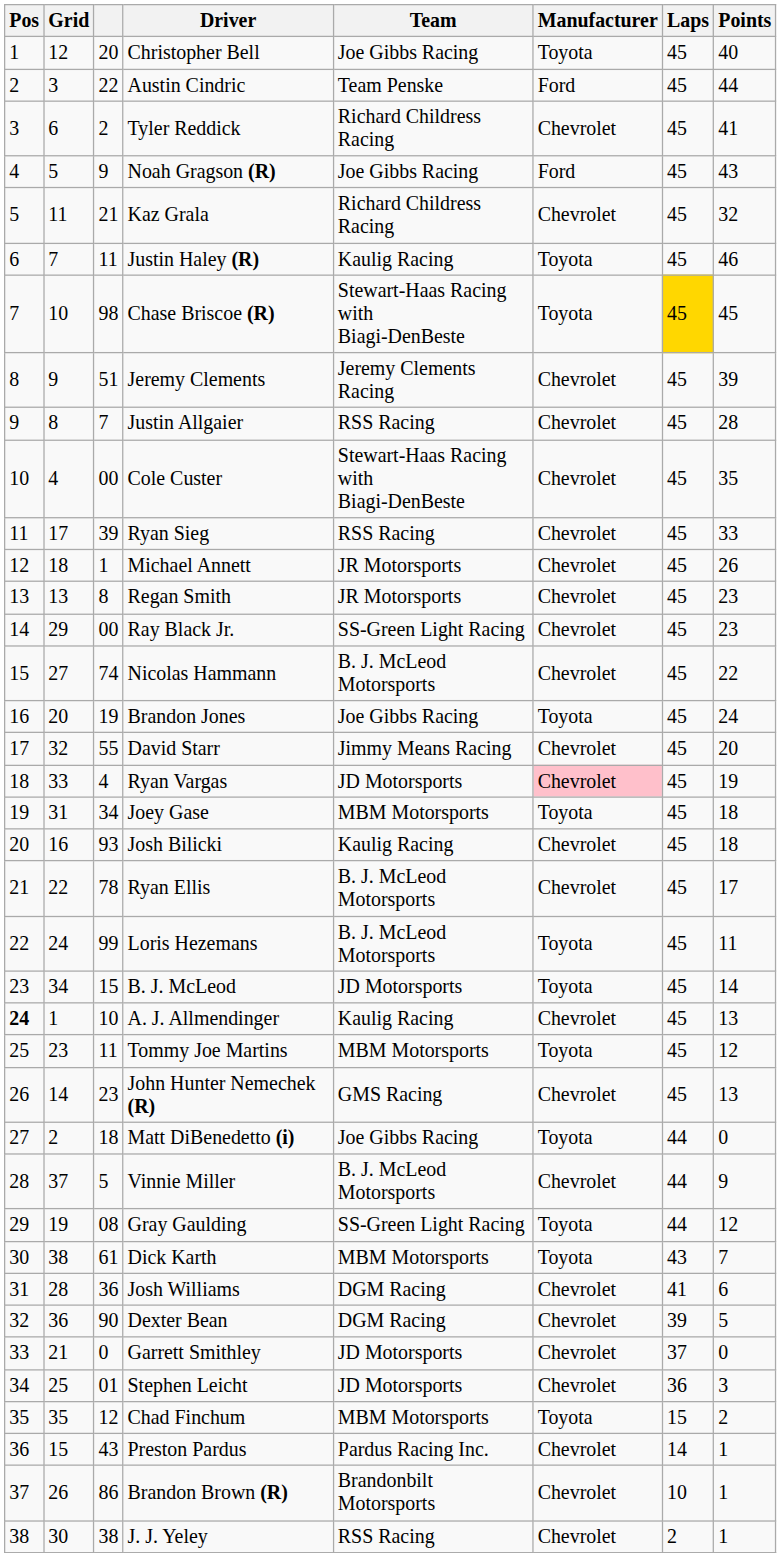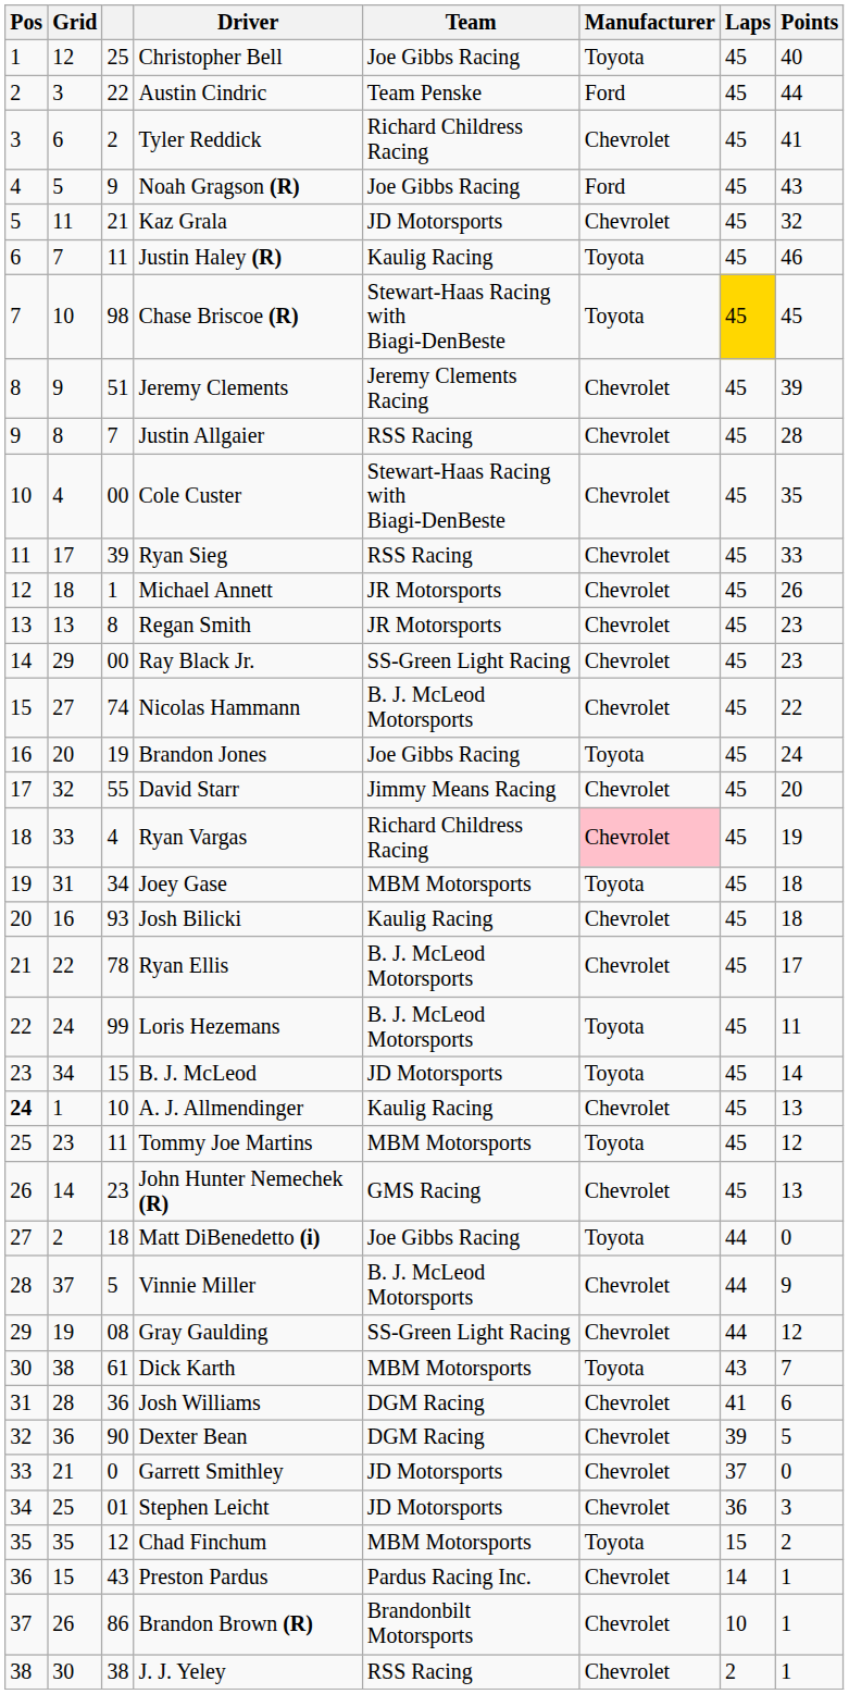Christopher Bell | column 3: 20 -> 25
Kaz Grala | Team: Richard Childress Racing -> JD Motorsports
Ryan Vargas | Team: JD Motorsports -> Richard Childress Racing
Gray Gaulding | Manufacturer: Toyota -> Chevrolet
